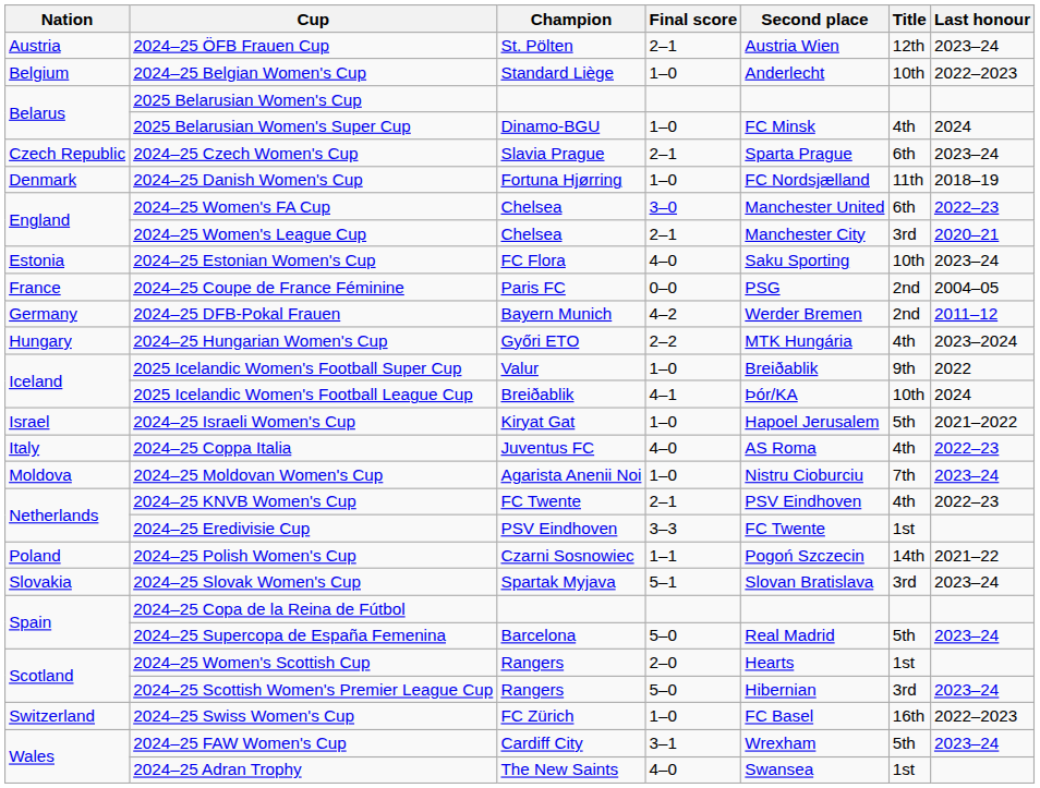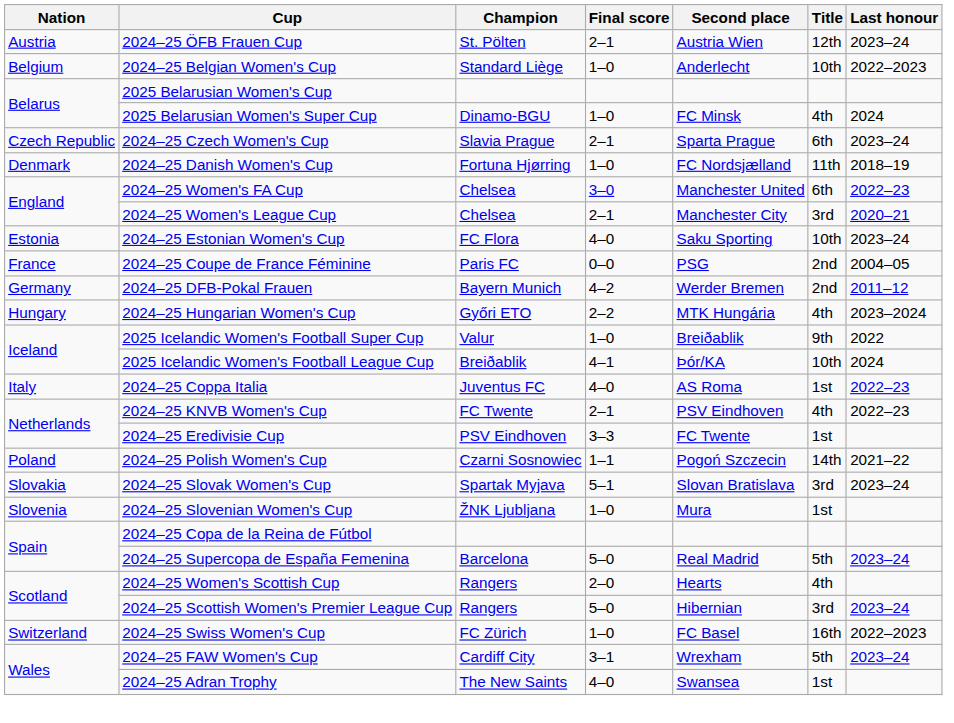- row: Israel | 2024–25 Israeli Women's Cup | Kiryat Gat | 1–0 | Hapoel Jerusalem | 5th | 2021–2022
2024–25 Coppa Italia | Title: 4th -> 1st
- row: Moldova | 2024–25 Moldovan Women's Cup | Agarista Anenii Noi | 1–0 | Nistru Cioburciu | 7th | 2023–24
+ row: Slovenia | 2024–25 Slovenian Women's Cup | ŽNK Ljubljana | 1–0 | Mura | 1st
2024–25 Women's Scottish Cup | Title: 1st -> 4th
